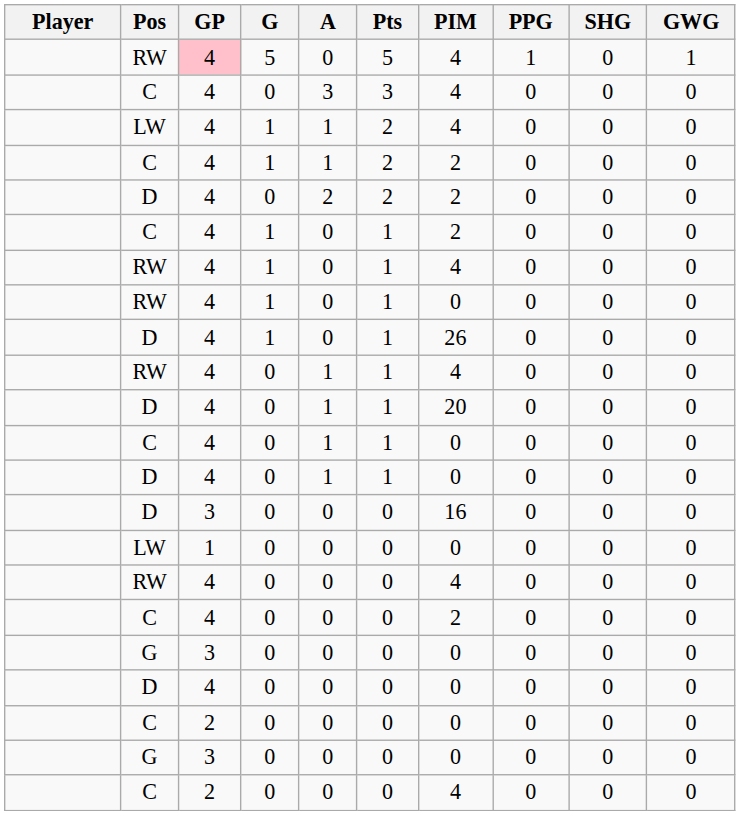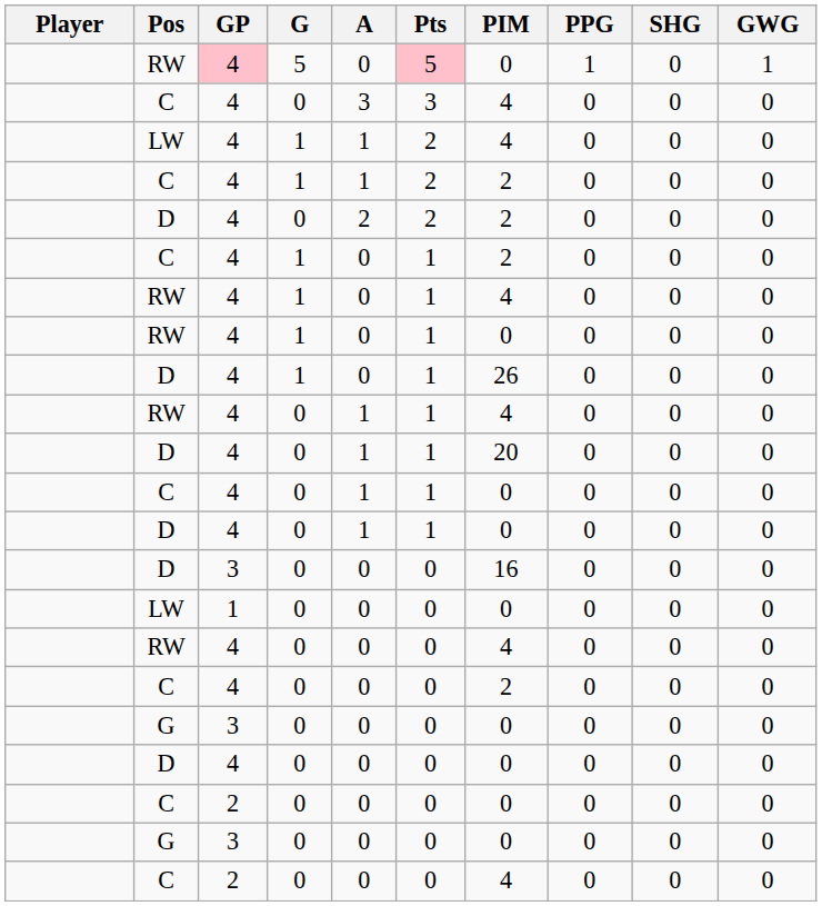RW / 5 | Pts: no background -> pink background
RW / 5 | PIM: 4 -> 0
